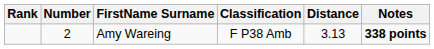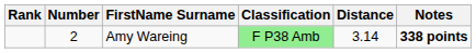Amy Wareing | Classification: no background -> lightgreen background
Amy Wareing | Distance: 3.13 -> 3.14
